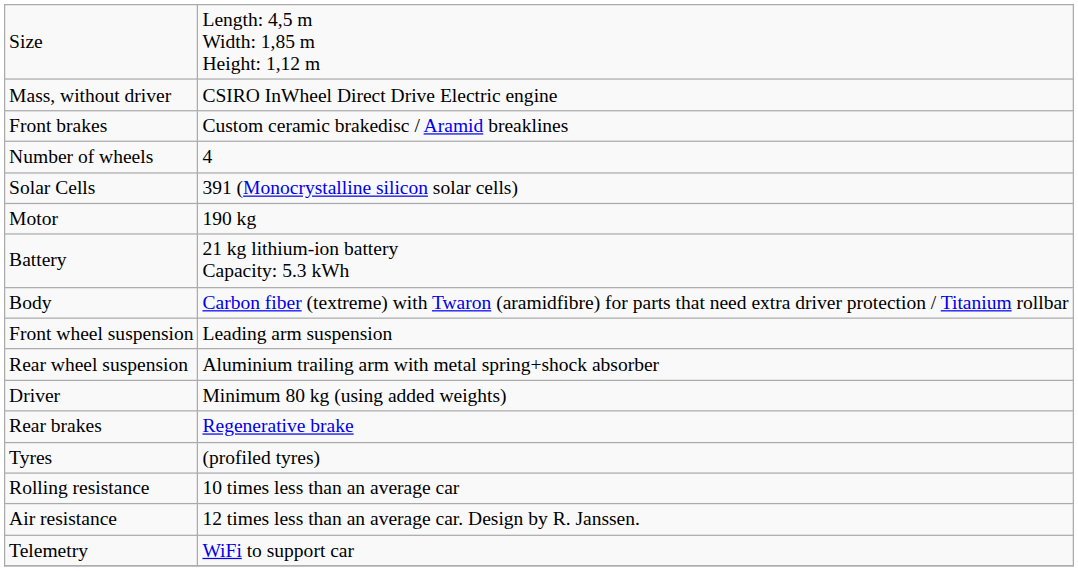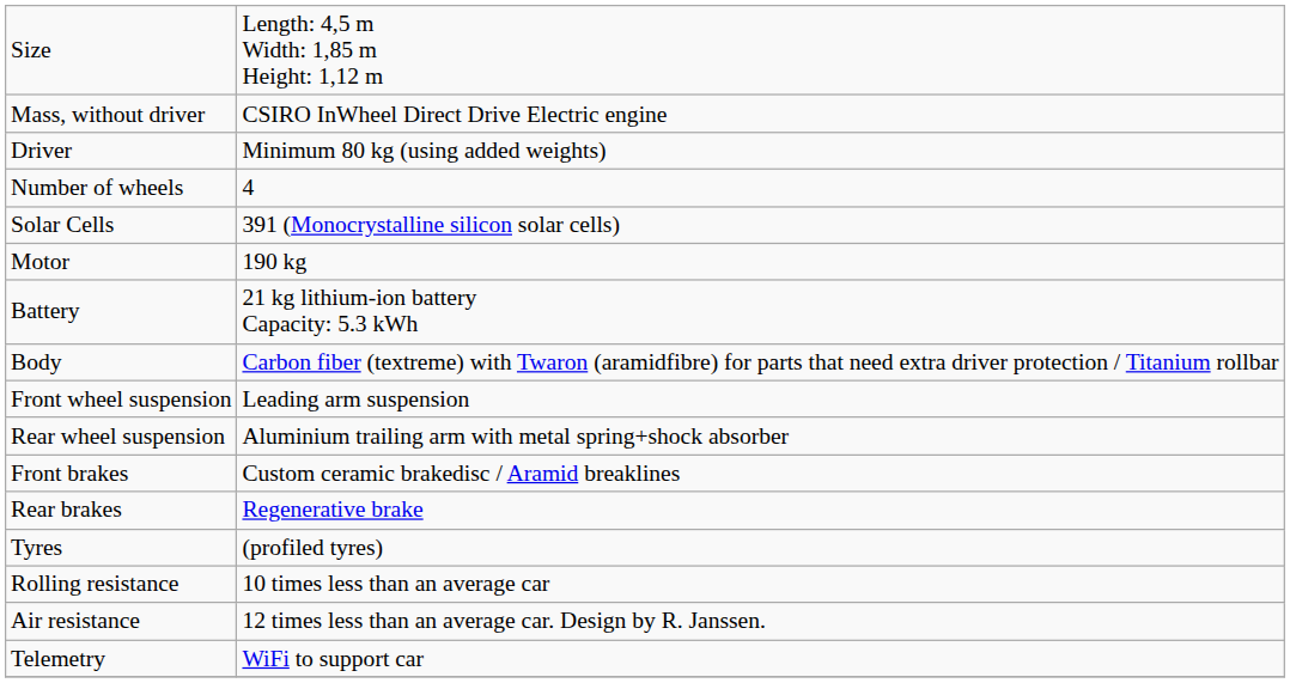rows swapped: Driver <-> Front brakes
